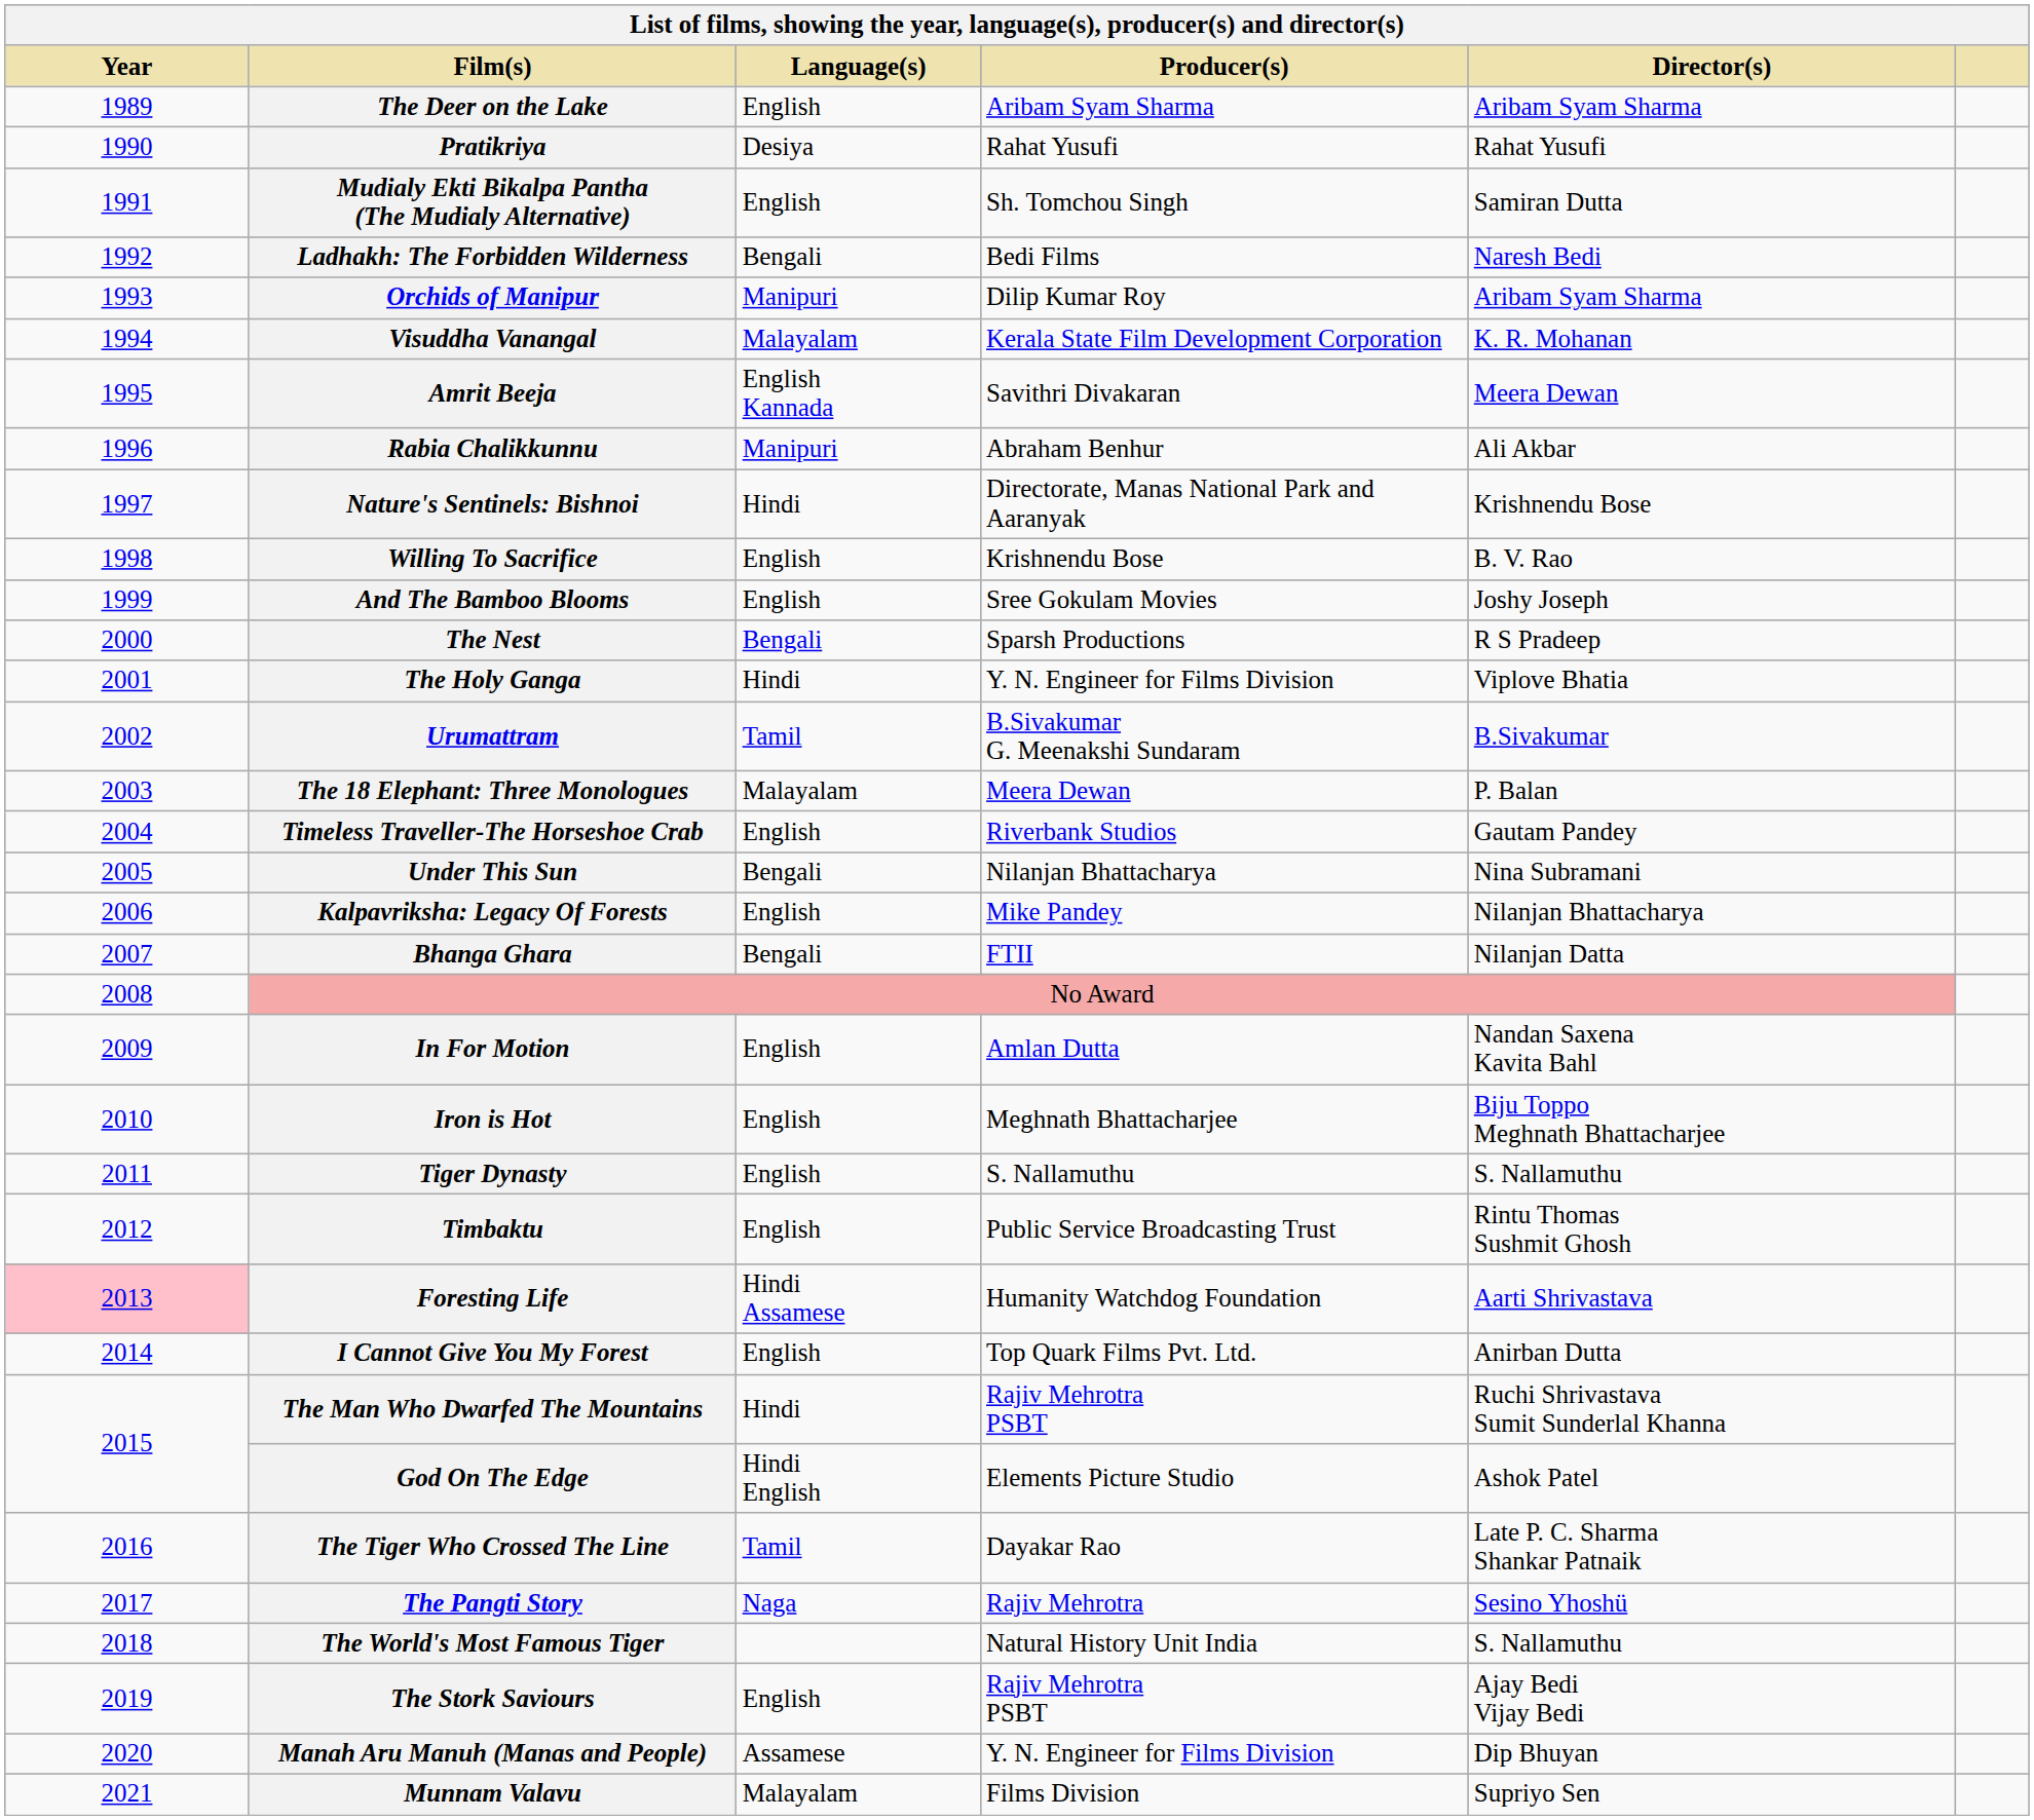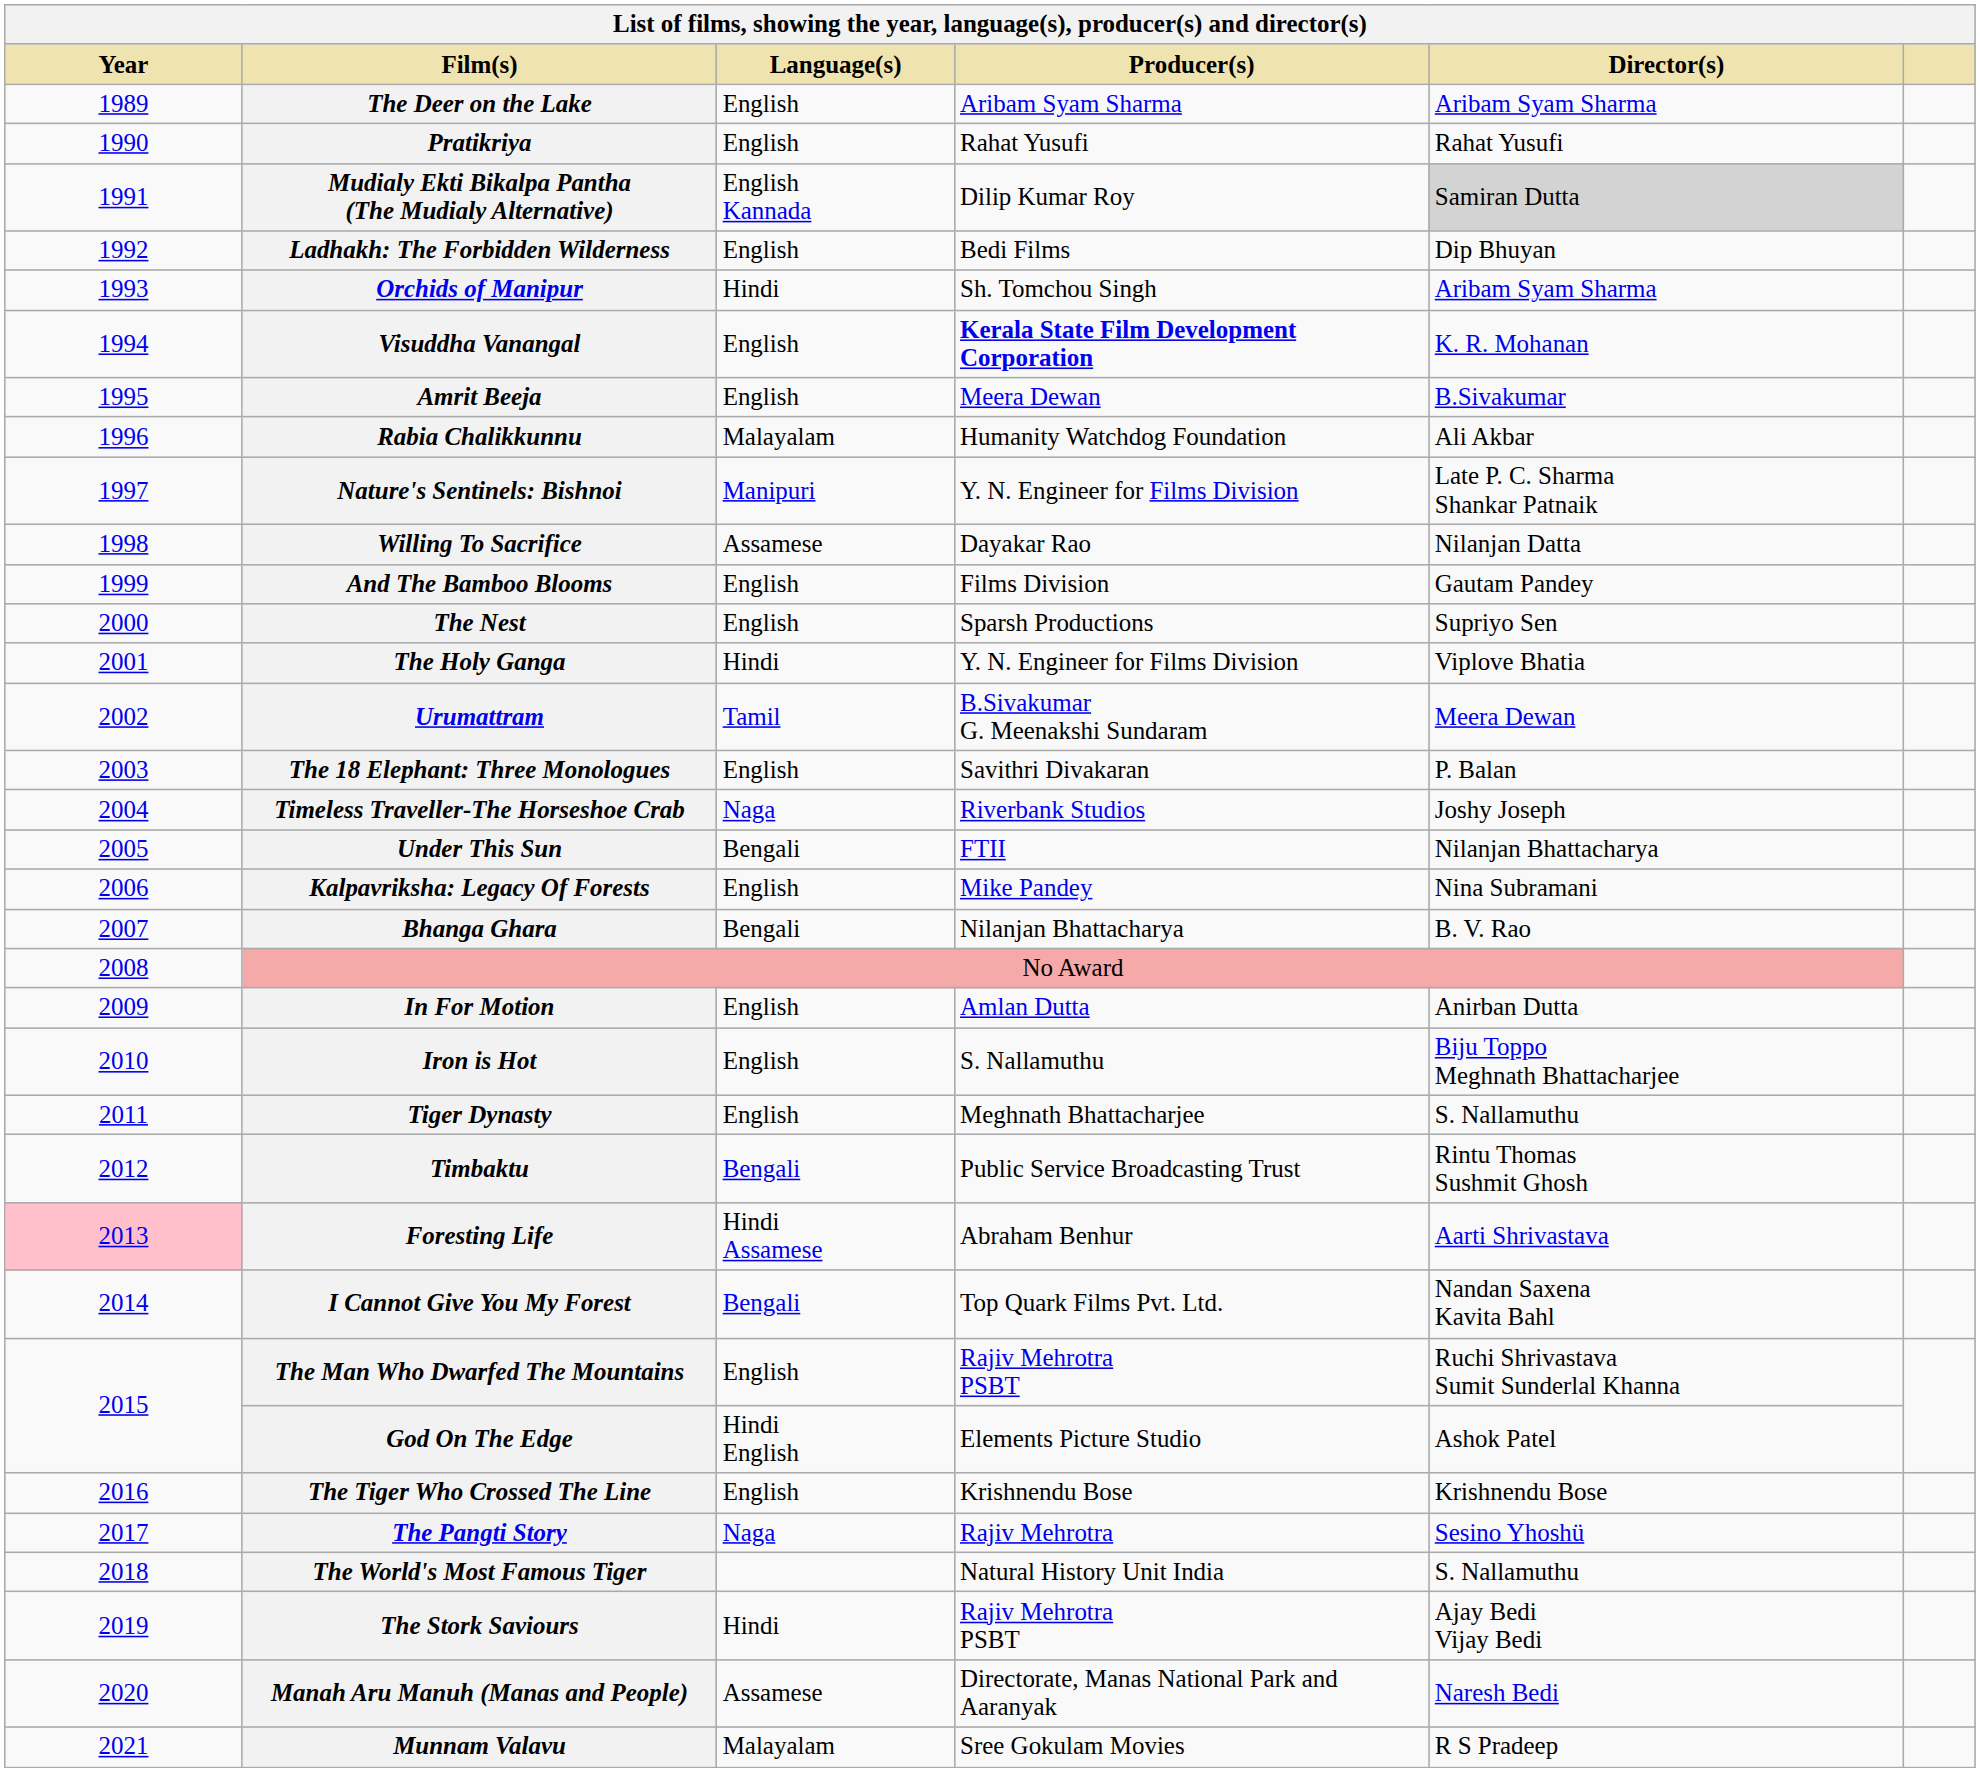Pratikriya | Language(s): Desiya -> English
Mudialy Ekti Bikalpa Pantha (The Mudialy Alternative) | Language(s): English -> English Kannada
Mudialy Ekti Bikalpa Pantha (The Mudialy Alternative) | Producer(s): Sh. Tomchou Singh -> Dilip Kumar Roy
Mudialy Ekti Bikalpa Pantha (The Mudialy Alternative) | Director(s): no background -> lightgrey background
Ladhakh: The Forbidden Wilderness | Language(s): Bengali -> English
Ladhakh: The Forbidden Wilderness | Director(s): Naresh Bedi -> Dip Bhuyan
Orchids of Manipur | Language(s): Manipuri -> Hindi
Orchids of Manipur | Producer(s): Dilip Kumar Roy -> Sh. Tomchou Singh
Visuddha Vanangal | Language(s): Malayalam -> English
Visuddha Vanangal | Producer(s): normal -> bold
Amrit Beeja | Language(s): English Kannada -> English
Amrit Beeja | Producer(s): Savithri Divakaran -> Meera Dewan
Amrit Beeja | Director(s): Meera Dewan -> B.Sivakumar
Rabia Chalikkunnu | Language(s): Manipuri -> Malayalam
Rabia Chalikkunnu | Producer(s): Abraham Benhur -> Humanity Watchdog Foundation
Nature's Sentinels: Bishnoi | Language(s): Hindi -> Manipuri
Nature's Sentinels: Bishnoi | Producer(s): Directorate, Manas National Park and Aaranyak -> Y. N. Engineer for Films Division
Nature's Sentinels: Bishnoi | Director(s): Krishnendu Bose -> Late P. C. Sharma Shankar Patnaik
Willing To Sacrifice | Language(s): English -> Assamese
Willing To Sacrifice | Producer(s): Krishnendu Bose -> Dayakar Rao
Willing To Sacrifice | Director(s): B. V. Rao -> Nilanjan Datta
And The Bamboo Blooms | Producer(s): Sree Gokulam Movies -> Films Division
And The Bamboo Blooms | Director(s): Joshy Joseph -> Gautam Pandey
The Nest | Language(s): Bengali -> English
The Nest | Director(s): R S Pradeep -> Supriyo Sen
Urumattram | Director(s): B.Sivakumar -> Meera Dewan
The 18 Elephant: Three Monologues | Language(s): Malayalam -> English
The 18 Elephant: Three Monologues | Producer(s): Meera Dewan -> Savithri Divakaran
Timeless Traveller-The Horseshoe Crab | Language(s): English -> Naga
Timeless Traveller-The Horseshoe Crab | Director(s): Gautam Pandey -> Joshy Joseph
Under This Sun | Producer(s): Nilanjan Bhattacharya -> FTII
Under This Sun | Director(s): Nina Subramani -> Nilanjan Bhattacharya
Kalpavriksha: Legacy Of Forests | Director(s): Nilanjan Bhattacharya -> Nina Subramani
Bhanga Ghara | Producer(s): FTII -> Nilanjan Bhattacharya
Bhanga Ghara | Director(s): Nilanjan Datta -> B. V. Rao
In For Motion | Director(s): Nandan Saxena Kavita Bahl -> Anirban Dutta
Iron is Hot | Producer(s): Meghnath Bhattacharjee -> S. Nallamuthu
Tiger Dynasty | Producer(s): S. Nallamuthu -> Meghnath Bhattacharjee
Timbaktu | Language(s): English -> Bengali
Foresting Life | Producer(s): Humanity Watchdog Foundation -> Abraham Benhur
I Cannot Give You My Forest | Language(s): English -> Bengali
I Cannot Give You My Forest | Director(s): Anirban Dutta -> Nandan Saxena Kavita Bahl
The Man Who Dwarfed The Mountains | Language(s): Hindi -> English
The Tiger Who Crossed The Line | Language(s): Tamil -> English
The Tiger Who Crossed The Line | Producer(s): Dayakar Rao -> Krishnendu Bose
The Tiger Who Crossed The Line | Director(s): Late P. C. Sharma Shankar Patnaik -> Krishnendu Bose
The Stork Saviours | Language(s): English -> Hindi
Manah Aru Manuh (Manas and People) | Producer(s): Y. N. Engineer for Films Division -> Directorate, Manas National Park and Aaranyak
Manah Aru Manuh (Manas and People) | Director(s): Dip Bhuyan -> Naresh Bedi
Munnam Valavu | Producer(s): Films Division -> Sree Gokulam Movies
Munnam Valavu | Director(s): Supriyo Sen -> R S Pradeep
